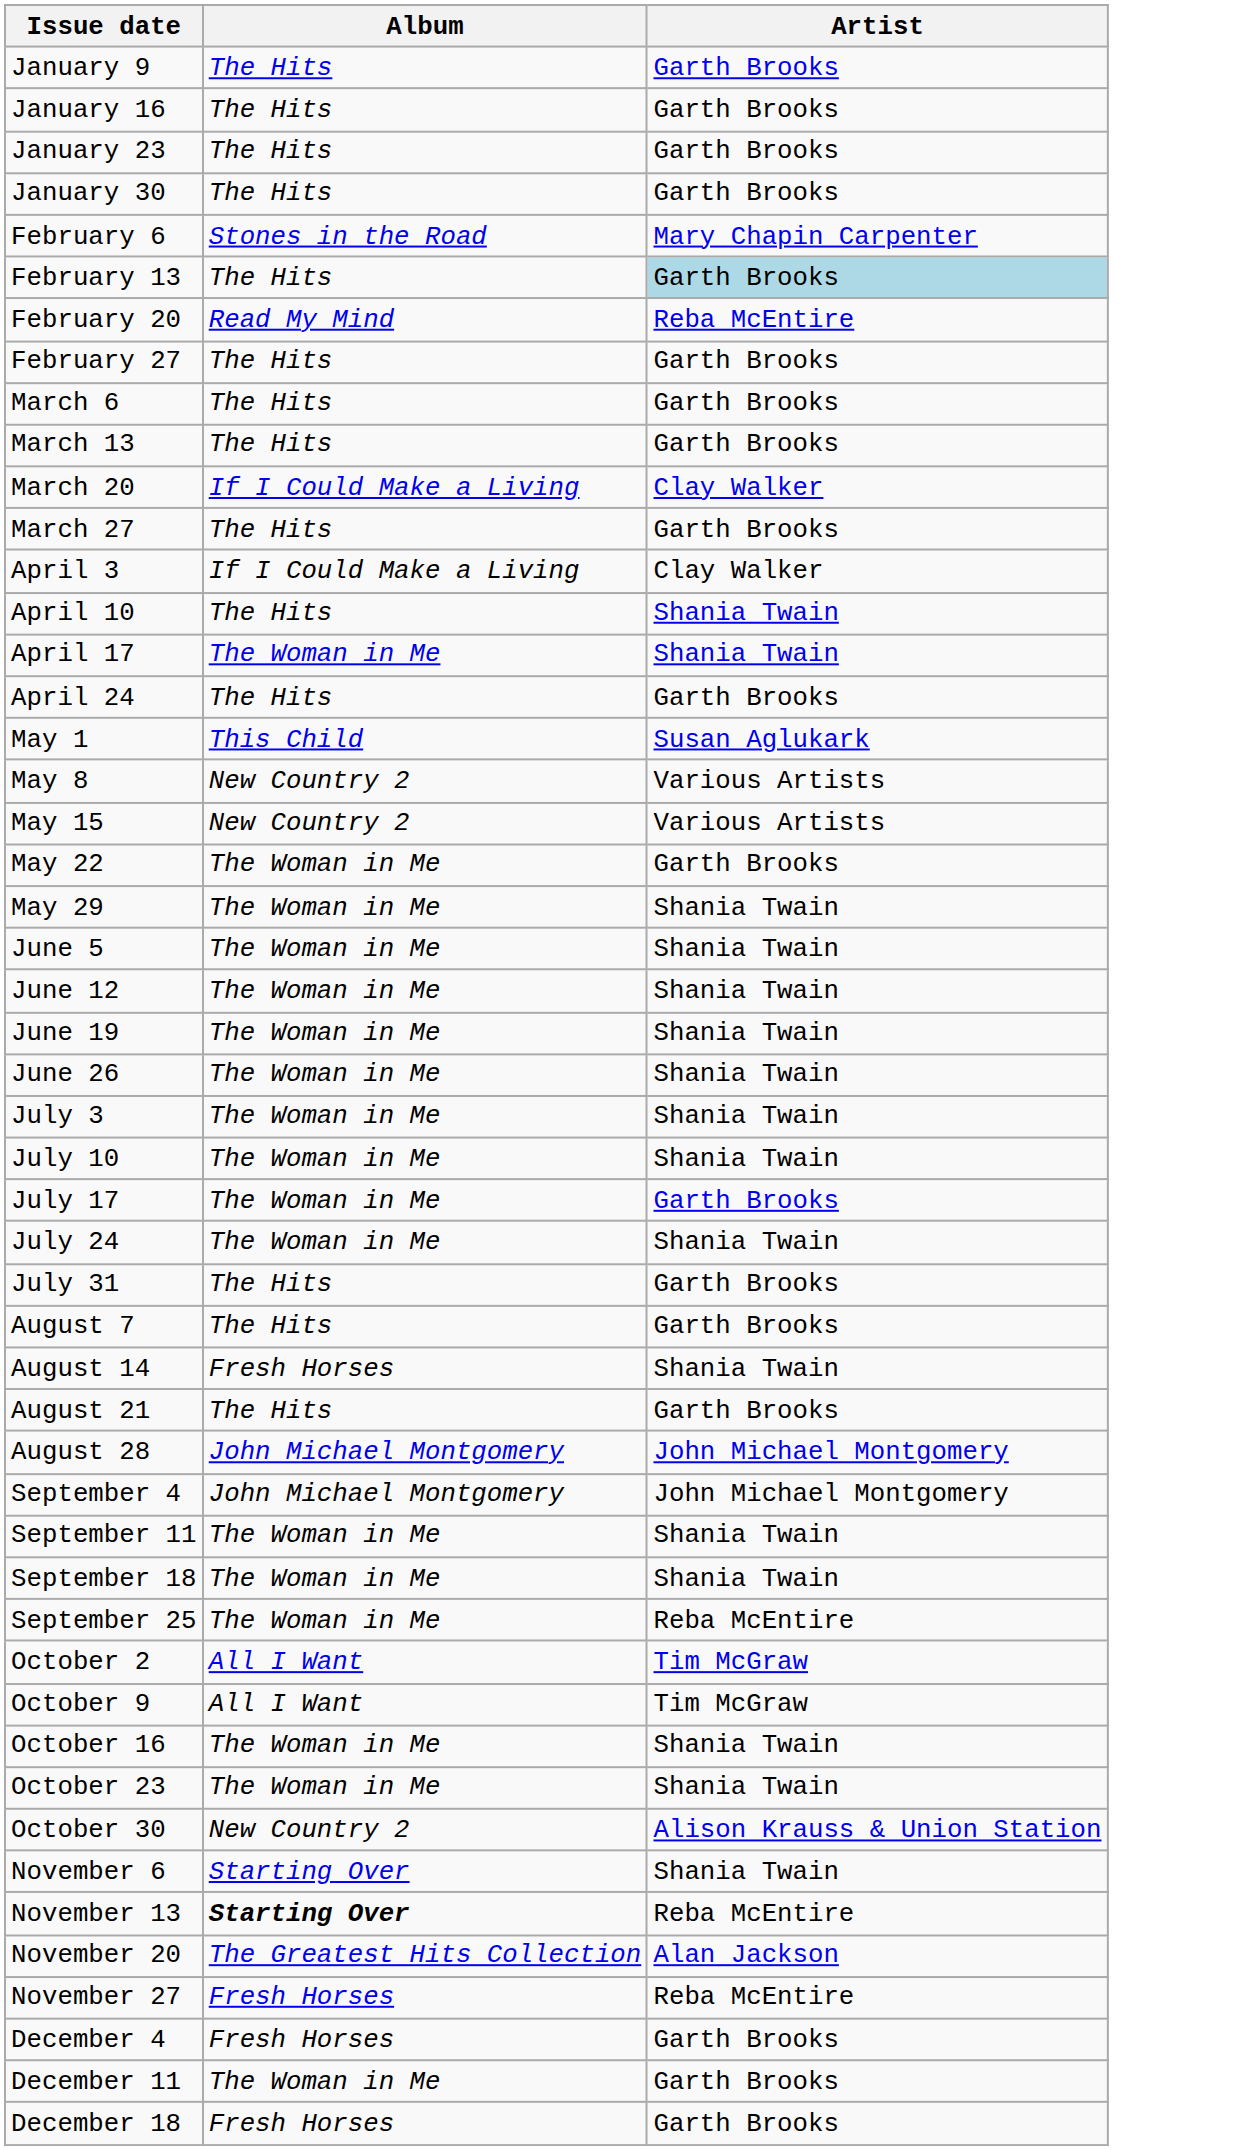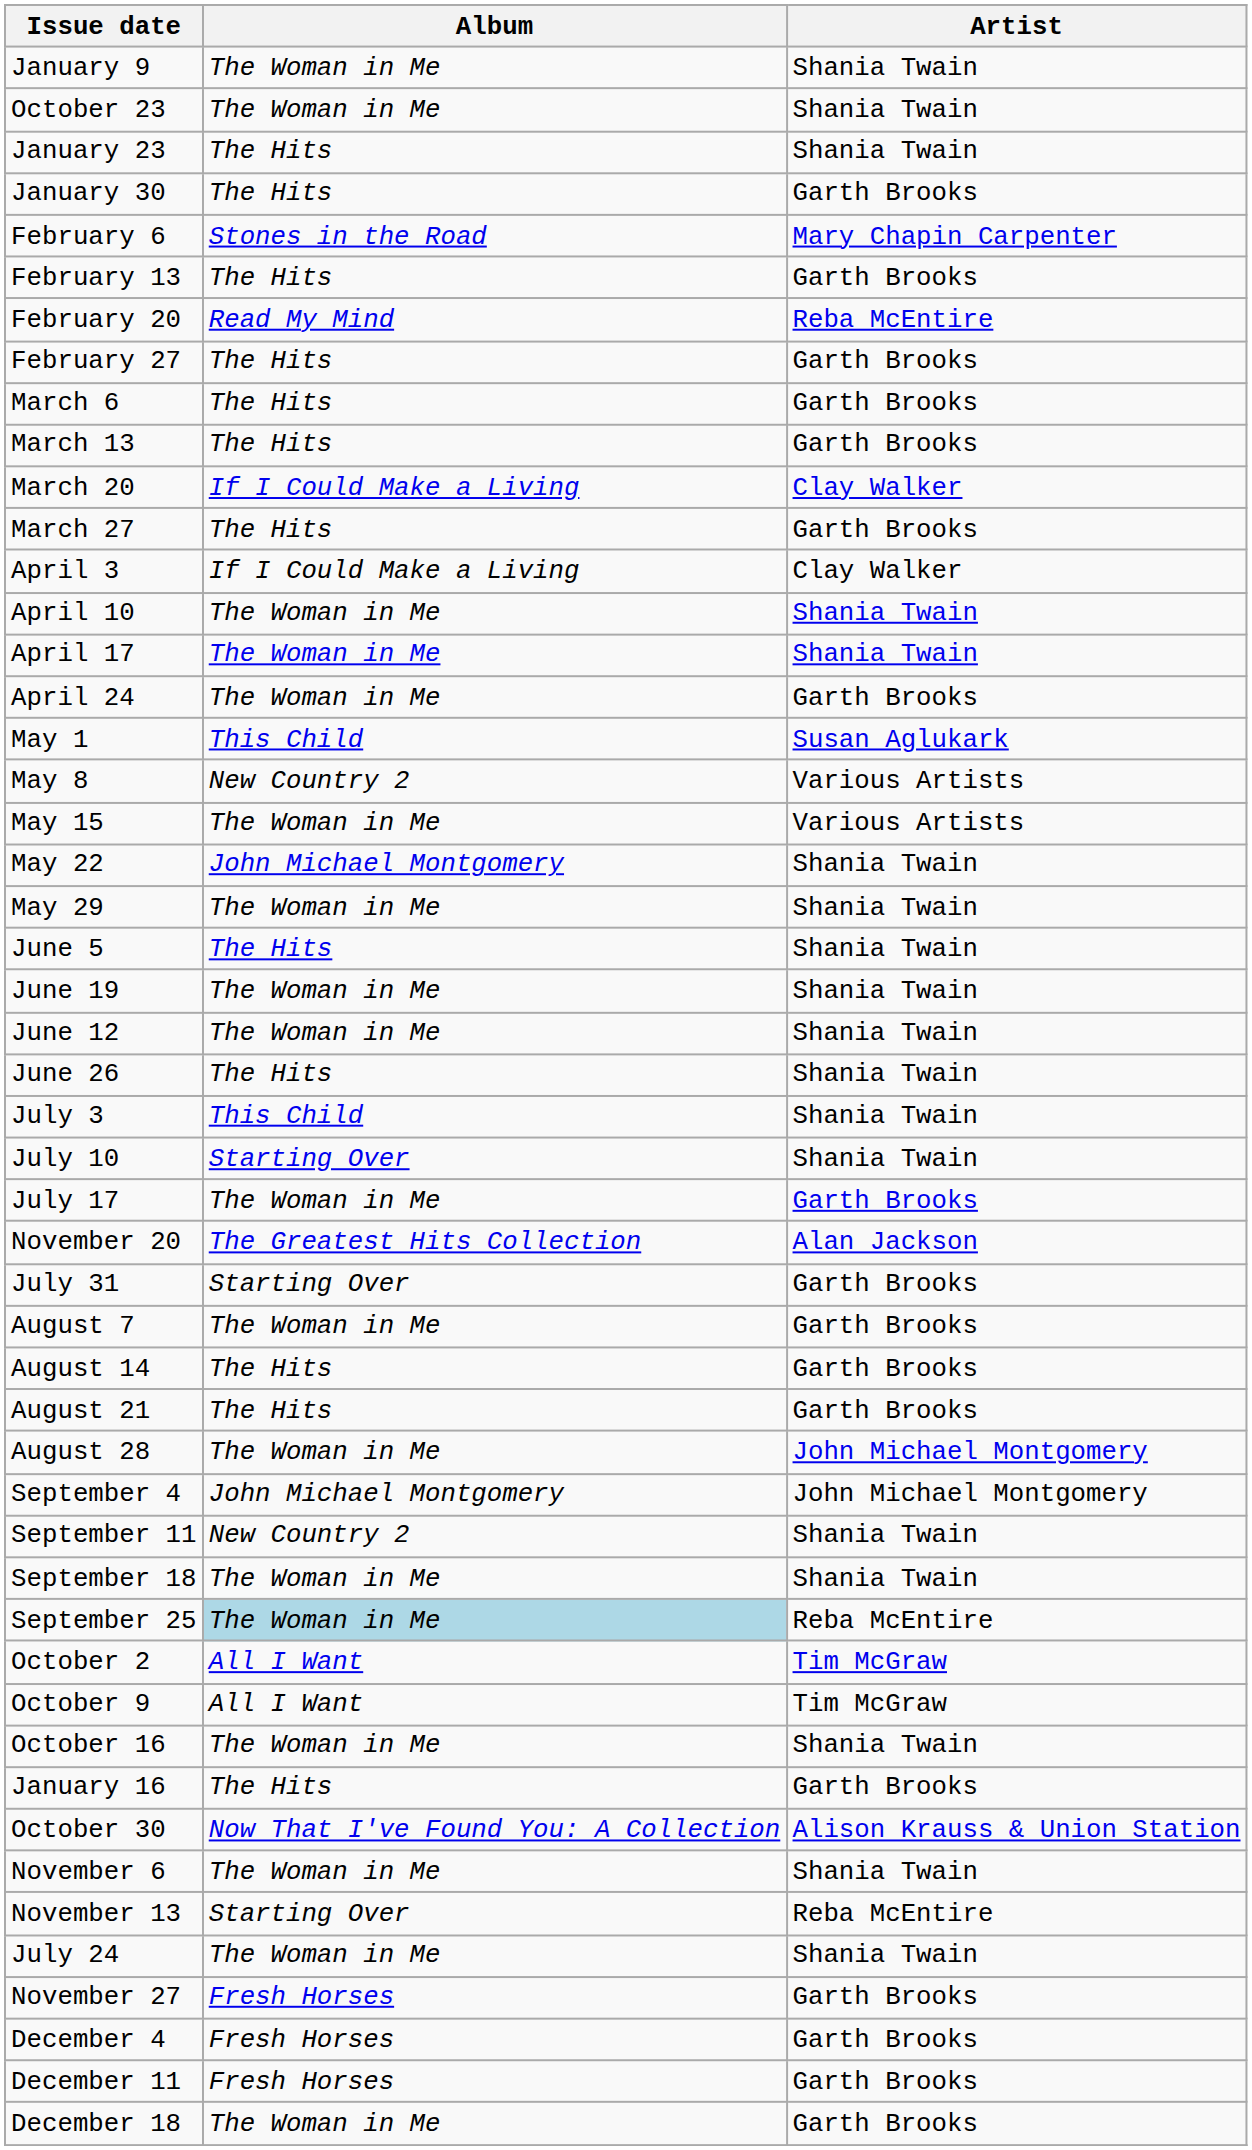January 9 | Album: The Hits -> The Woman in Me
January 9 | Artist: Garth Brooks -> Shania Twain
rows swapped: January 16 <-> October 23
January 23 | Artist: Garth Brooks -> Shania Twain
February 13 | Artist: lightblue background -> no background
April 10 | Album: The Hits -> The Woman in Me
April 24 | Album: The Hits -> The Woman in Me
May 15 | Album: New Country 2 -> The Woman in Me
May 22 | Album: The Woman in Me -> John Michael Montgomery
May 22 | Artist: Garth Brooks -> Shania Twain
June 5 | Album: The Woman in Me -> The Hits
rows swapped: June 12 <-> June 19
June 26 | Album: The Woman in Me -> The Hits
July 3 | Album: The Woman in Me -> This Child
July 10 | Album: The Woman in Me -> Starting Over
rows swapped: July 24 <-> November 20
July 31 | Album: The Hits -> Starting Over
August 7 | Album: The Hits -> The Woman in Me
August 14 | Album: Fresh Horses -> The Hits
August 14 | Artist: Shania Twain -> Garth Brooks
August 28 | Album: John Michael Montgomery -> The Woman in Me
September 11 | Album: The Woman in Me -> New Country 2
September 25 | Album: no background -> lightblue background
October 30 | Album: New Country 2 -> Now That I've Found You: A Collection
November 6 | Album: Starting Over -> The Woman in Me
November 13 | Album: bold -> normal
November 27 | Artist: Reba McEntire -> Garth Brooks
December 11 | Album: The Woman in Me -> Fresh Horses
December 18 | Album: Fresh Horses -> The Woman in Me
